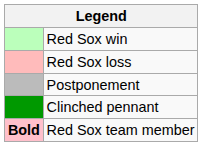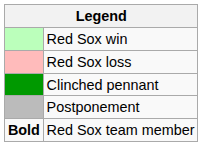rows swapped: Postponement <-> Clinched pennant
Red Sox team member | column 1: pink background -> no background
